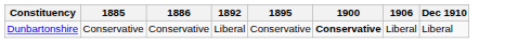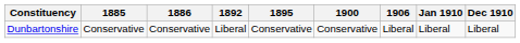+ column: Jan 1910 | Liberal
Dunbartonshire | 1900: bold -> normal
